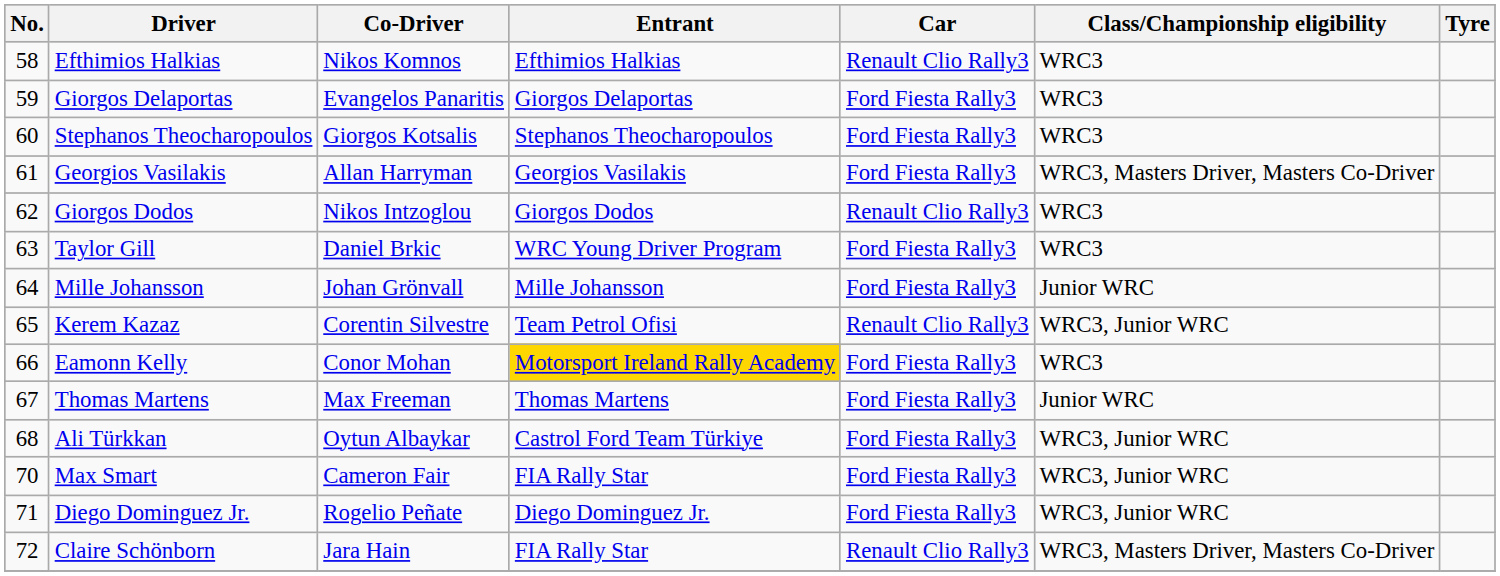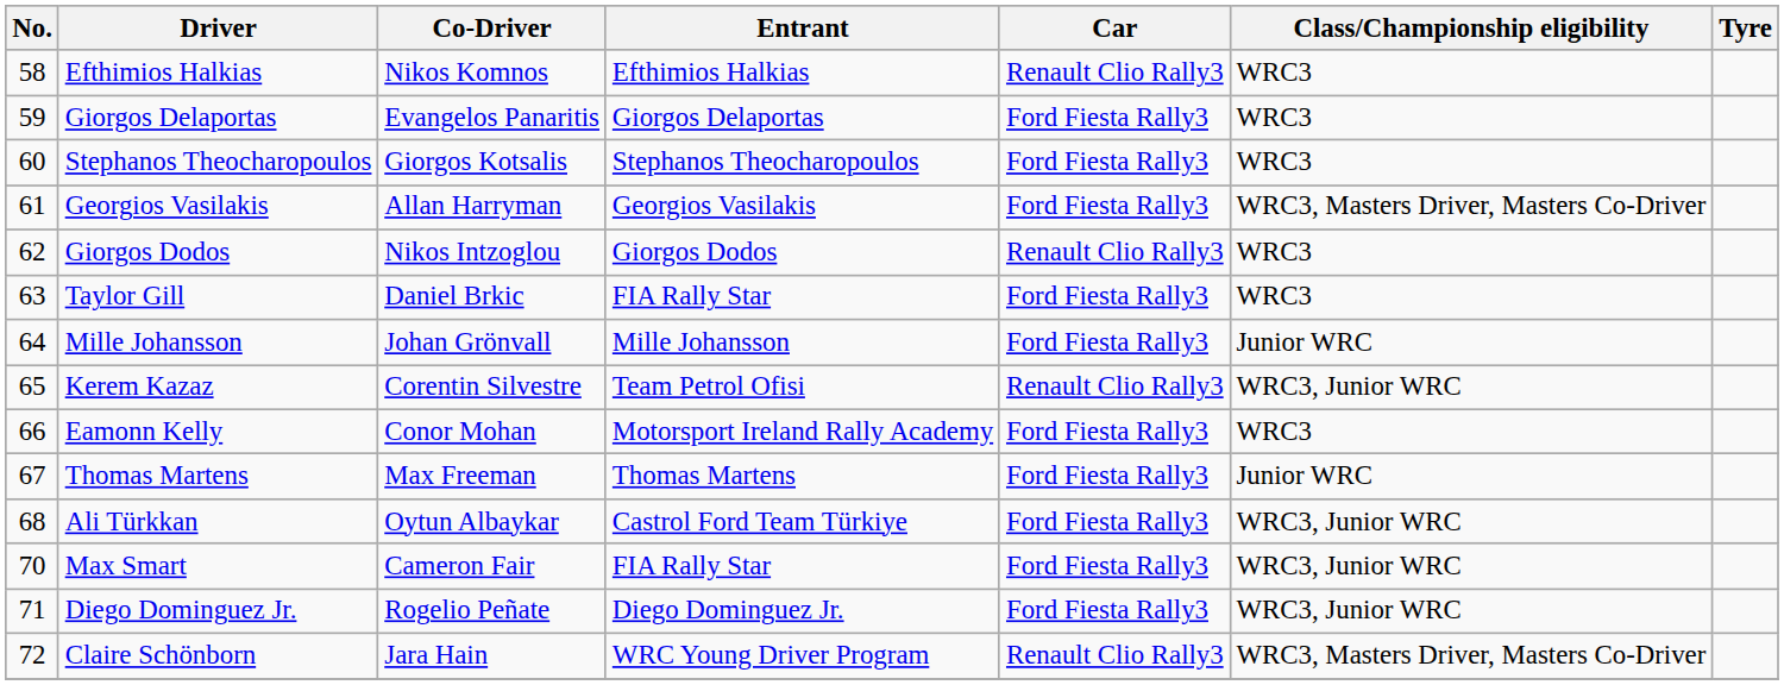Taylor Gill | Entrant: WRC Young Driver Program -> FIA Rally Star
Eamonn Kelly | Entrant: gold background -> no background
Claire Schönborn | Entrant: FIA Rally Star -> WRC Young Driver Program
